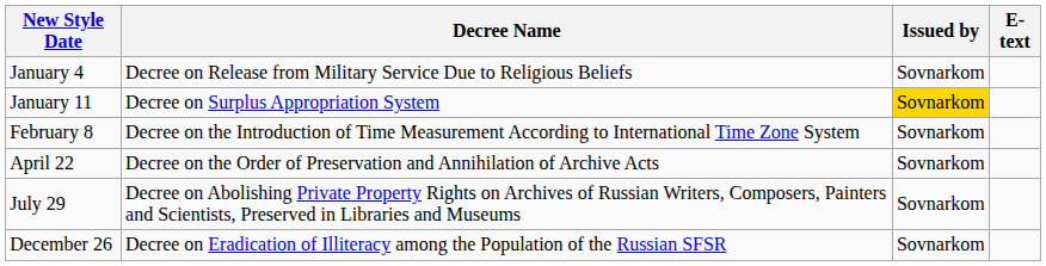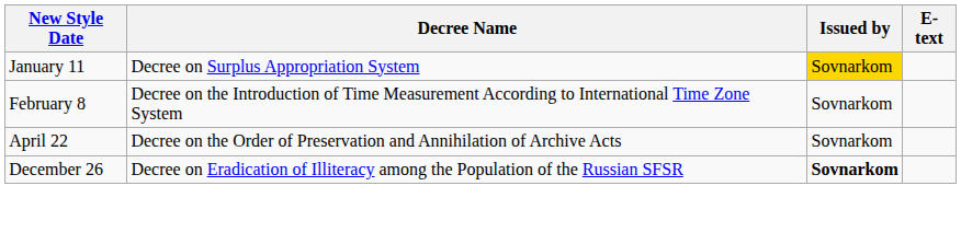- row: January 4 | Decree on Release from Military Service Due to Religious Beliefs | Sovnarkom
- row: July 29 | Decree on Abolishing Private Property Rights on Archives of Russian Writers, Composers, Painters and Scientists, Preserved in Libraries and Museums | Sovnarkom
December 26 | Issued by: normal -> bold
